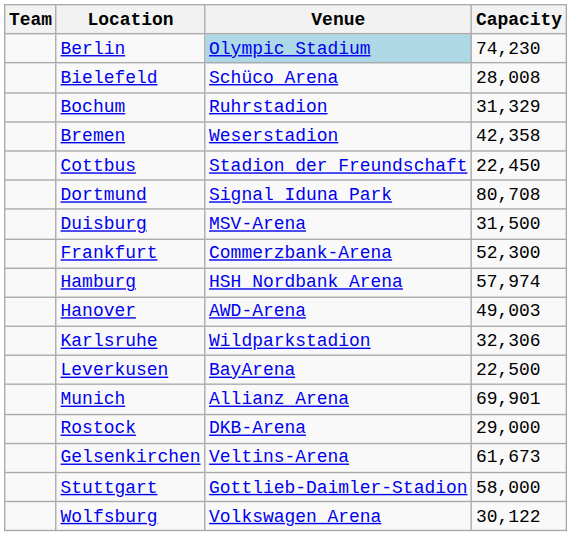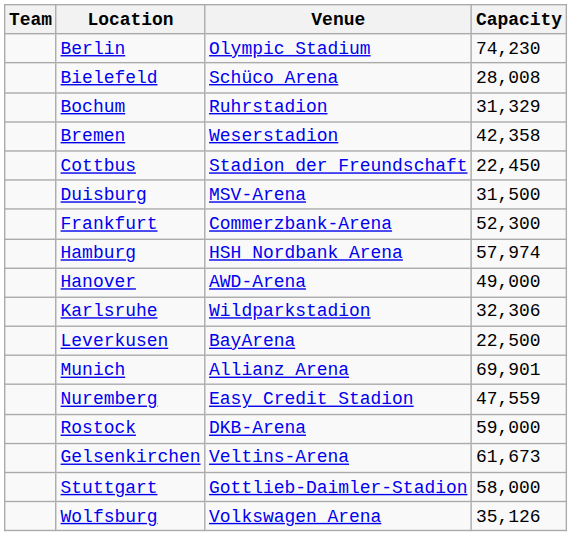Berlin | Venue: lightblue background -> no background
- row: Dortmund | Signal Iduna Park | 80,708
Hanover | Capacity: 49,003 -> 49,000
+ row: Nuremberg | Easy Credit Stadion | 47,559
Rostock | Capacity: 29,000 -> 59,000
Wolfsburg | Capacity: 30,122 -> 35,126
